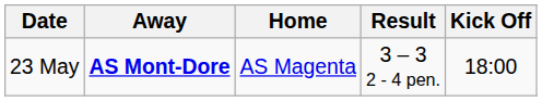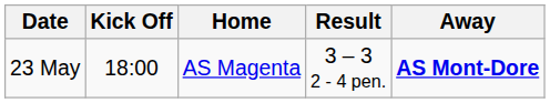columns swapped: Kick Off <-> Away
